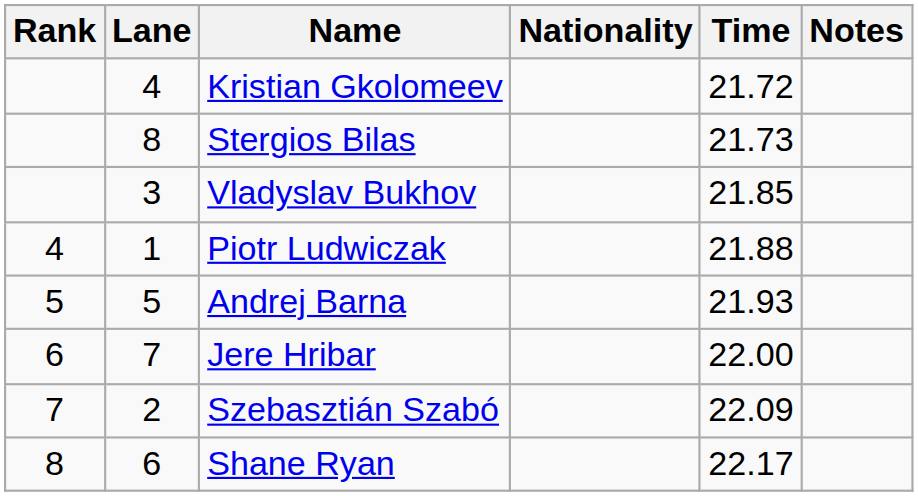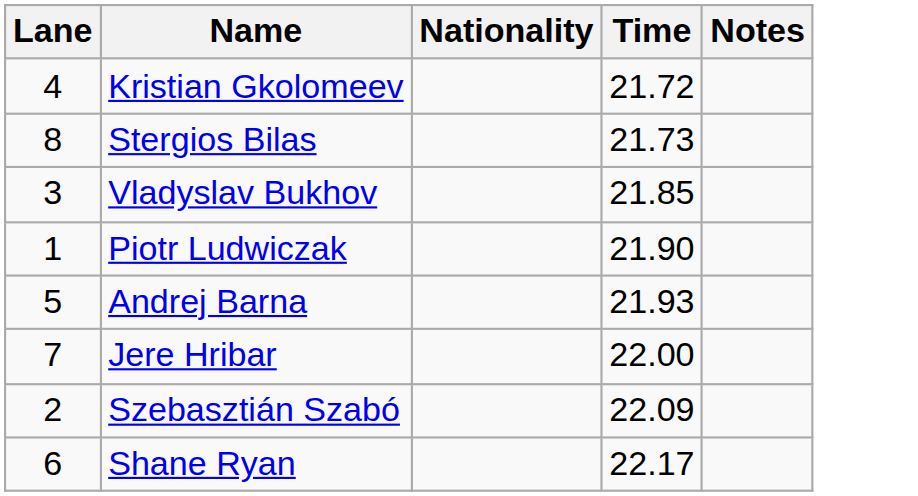- column: Rank | 4 | 5 | 6 | 7 | 8
Piotr Ludwiczak | Time: 21.88 -> 21.90
